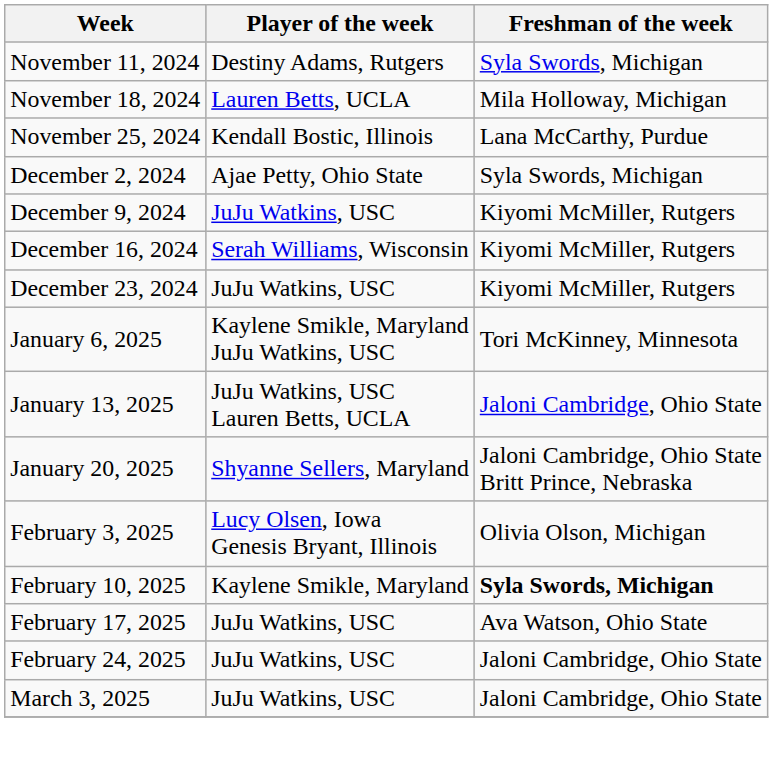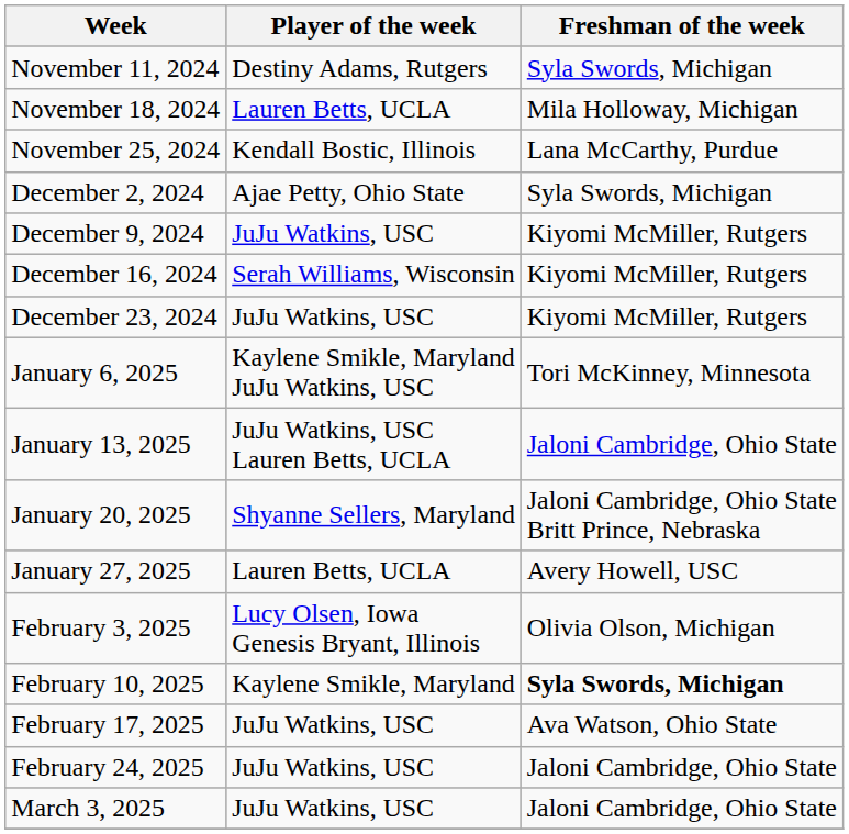+ row: January 27, 2025 | Lauren Betts, UCLA | Avery Howell, USC
